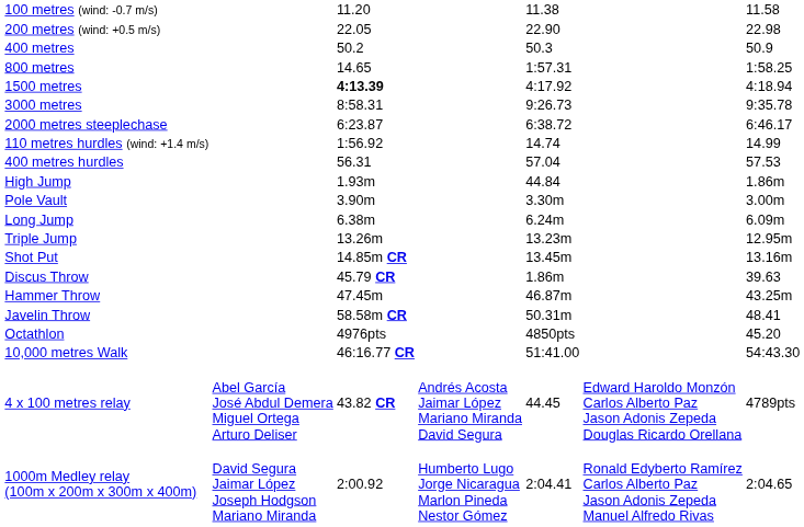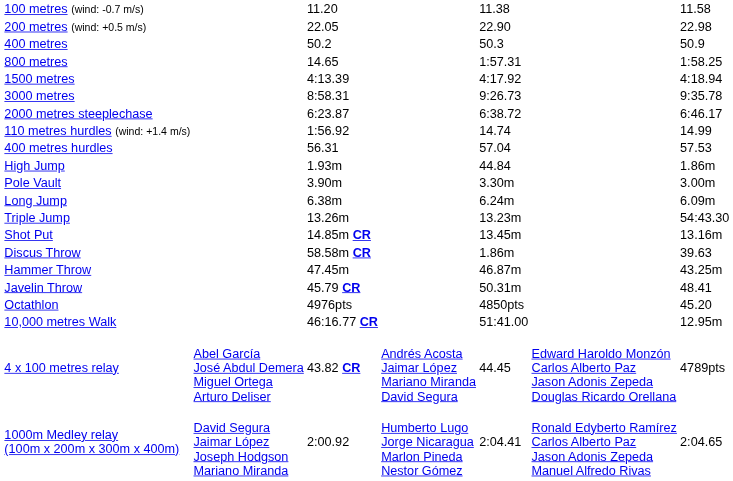1500 metres | column 3: bold -> normal
Triple Jump | column 7: 12.95m -> 54:43.30
Discus Throw | column 3: 45.79 CR -> 58.58m CR
Javelin Throw | column 3: 58.58m CR -> 45.79 CR
10,000 metres Walk | column 7: 54:43.30 -> 12.95m
